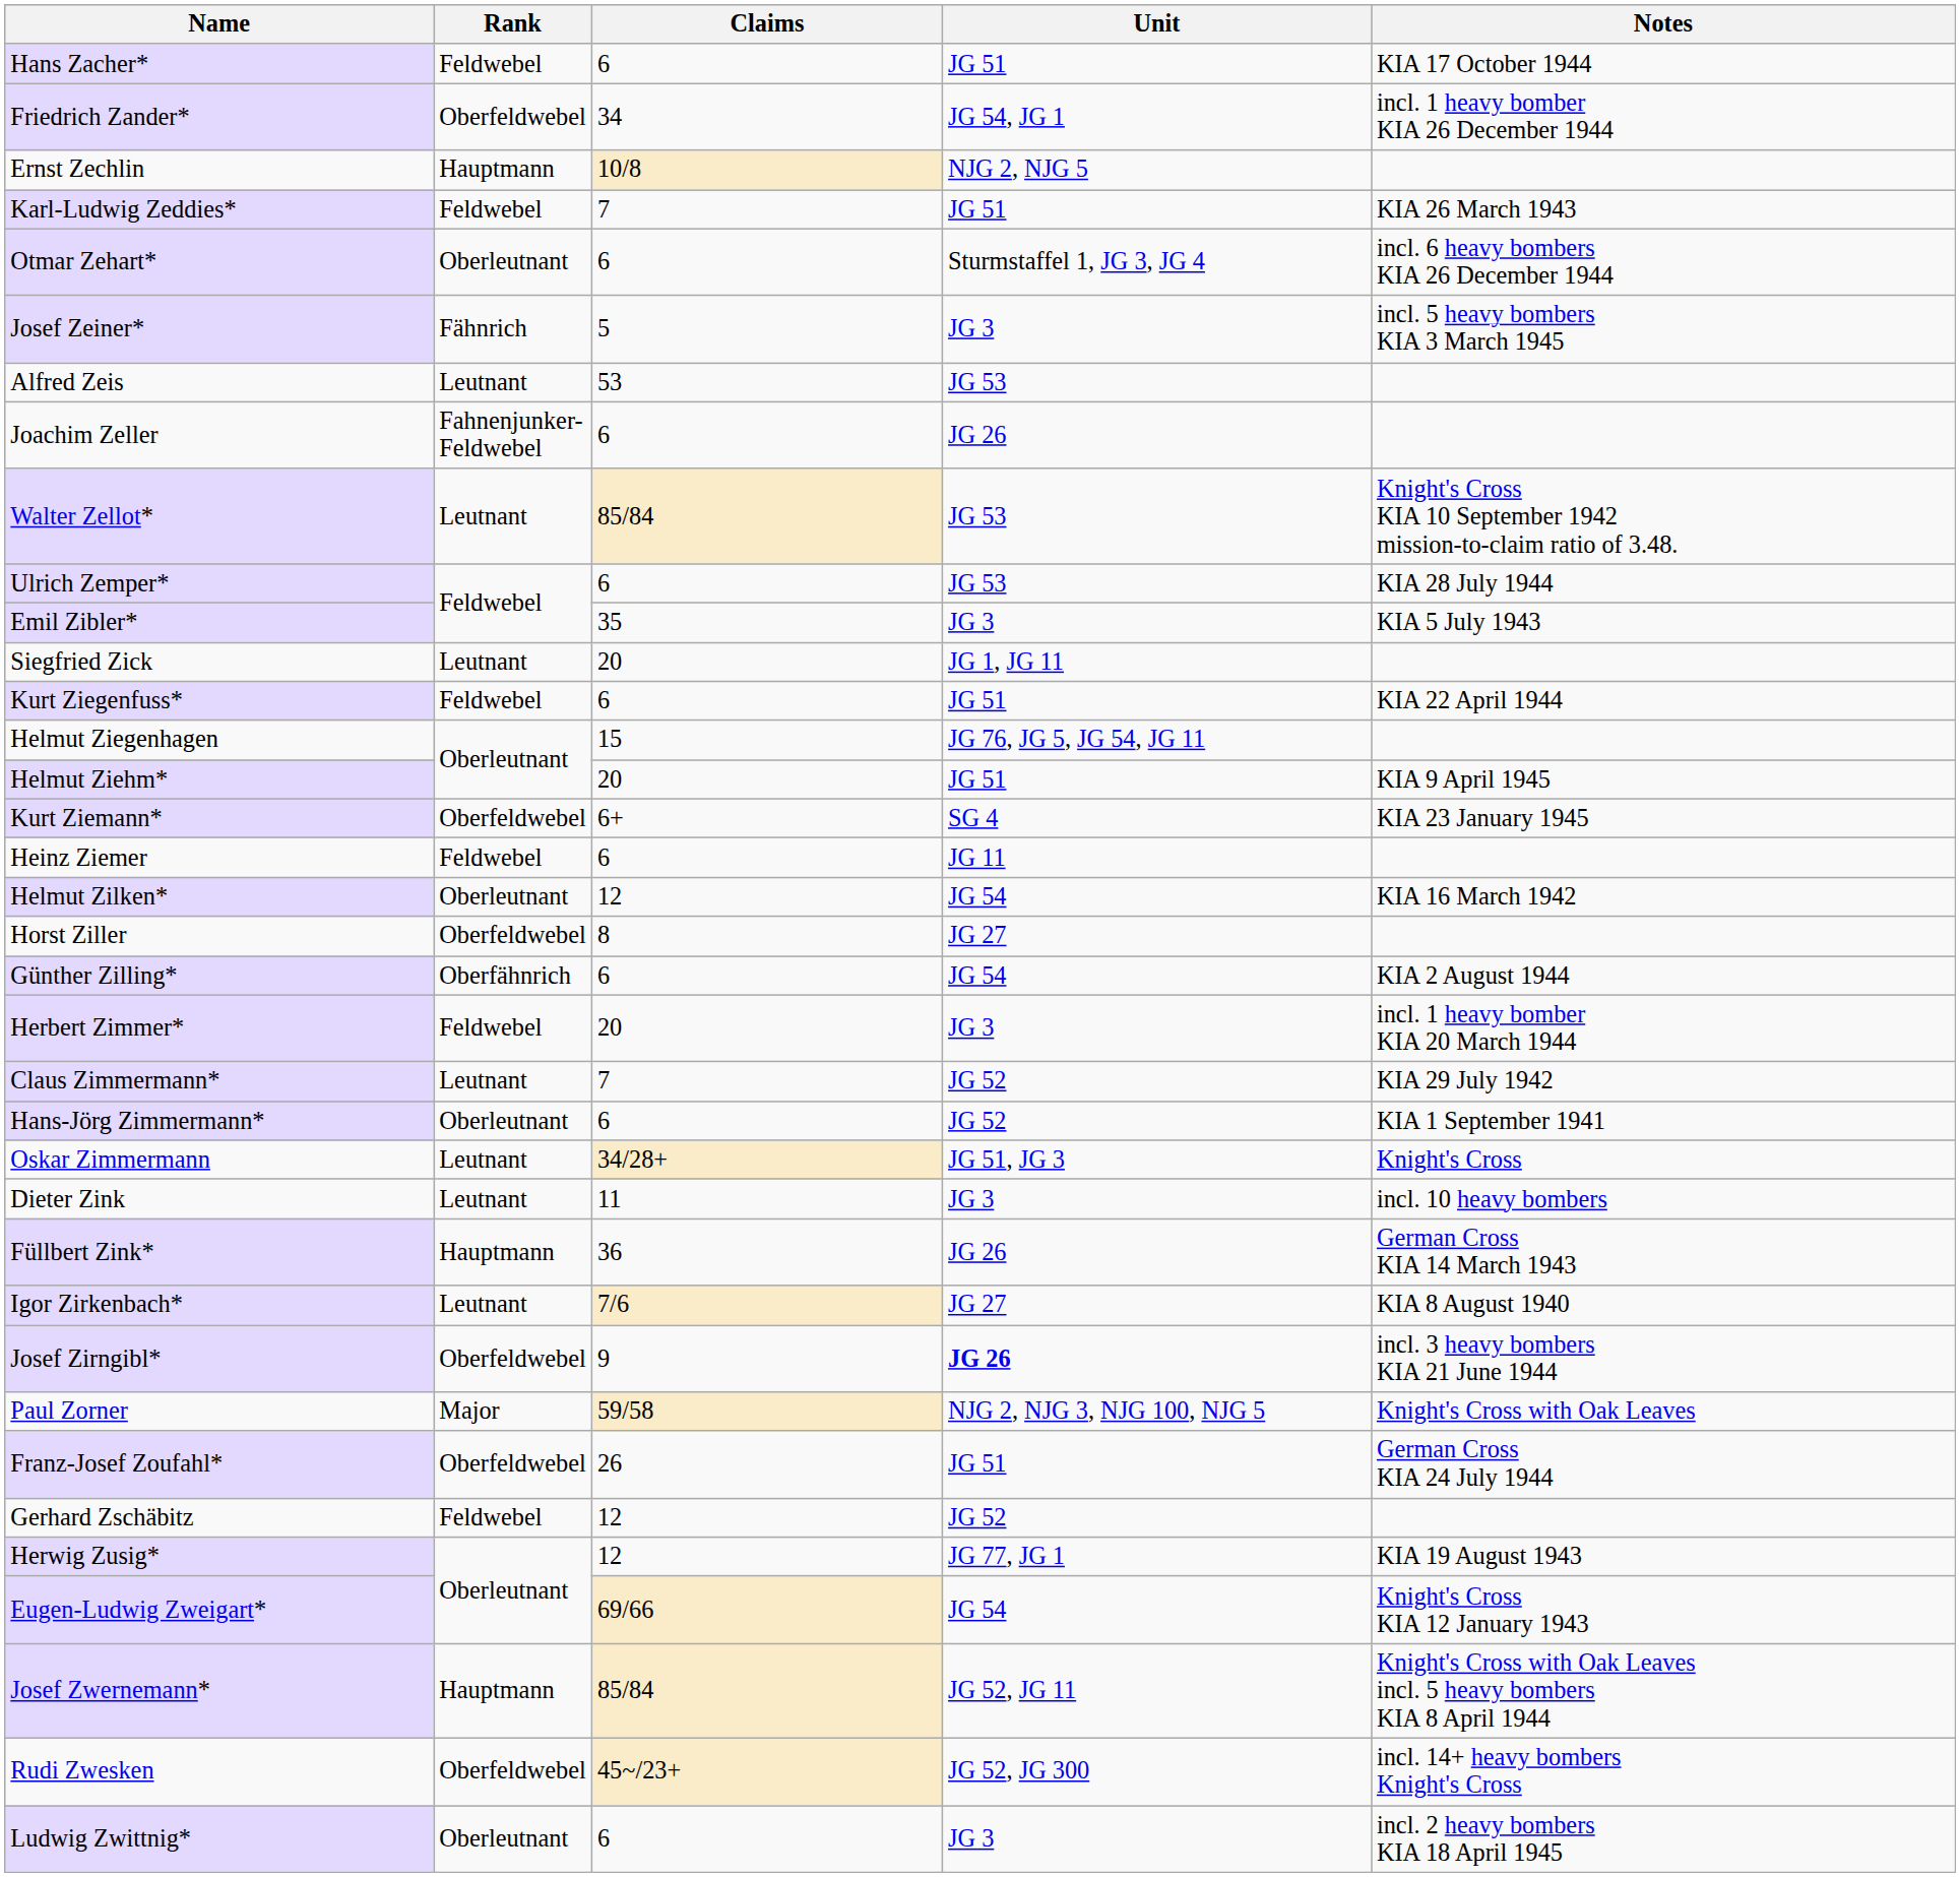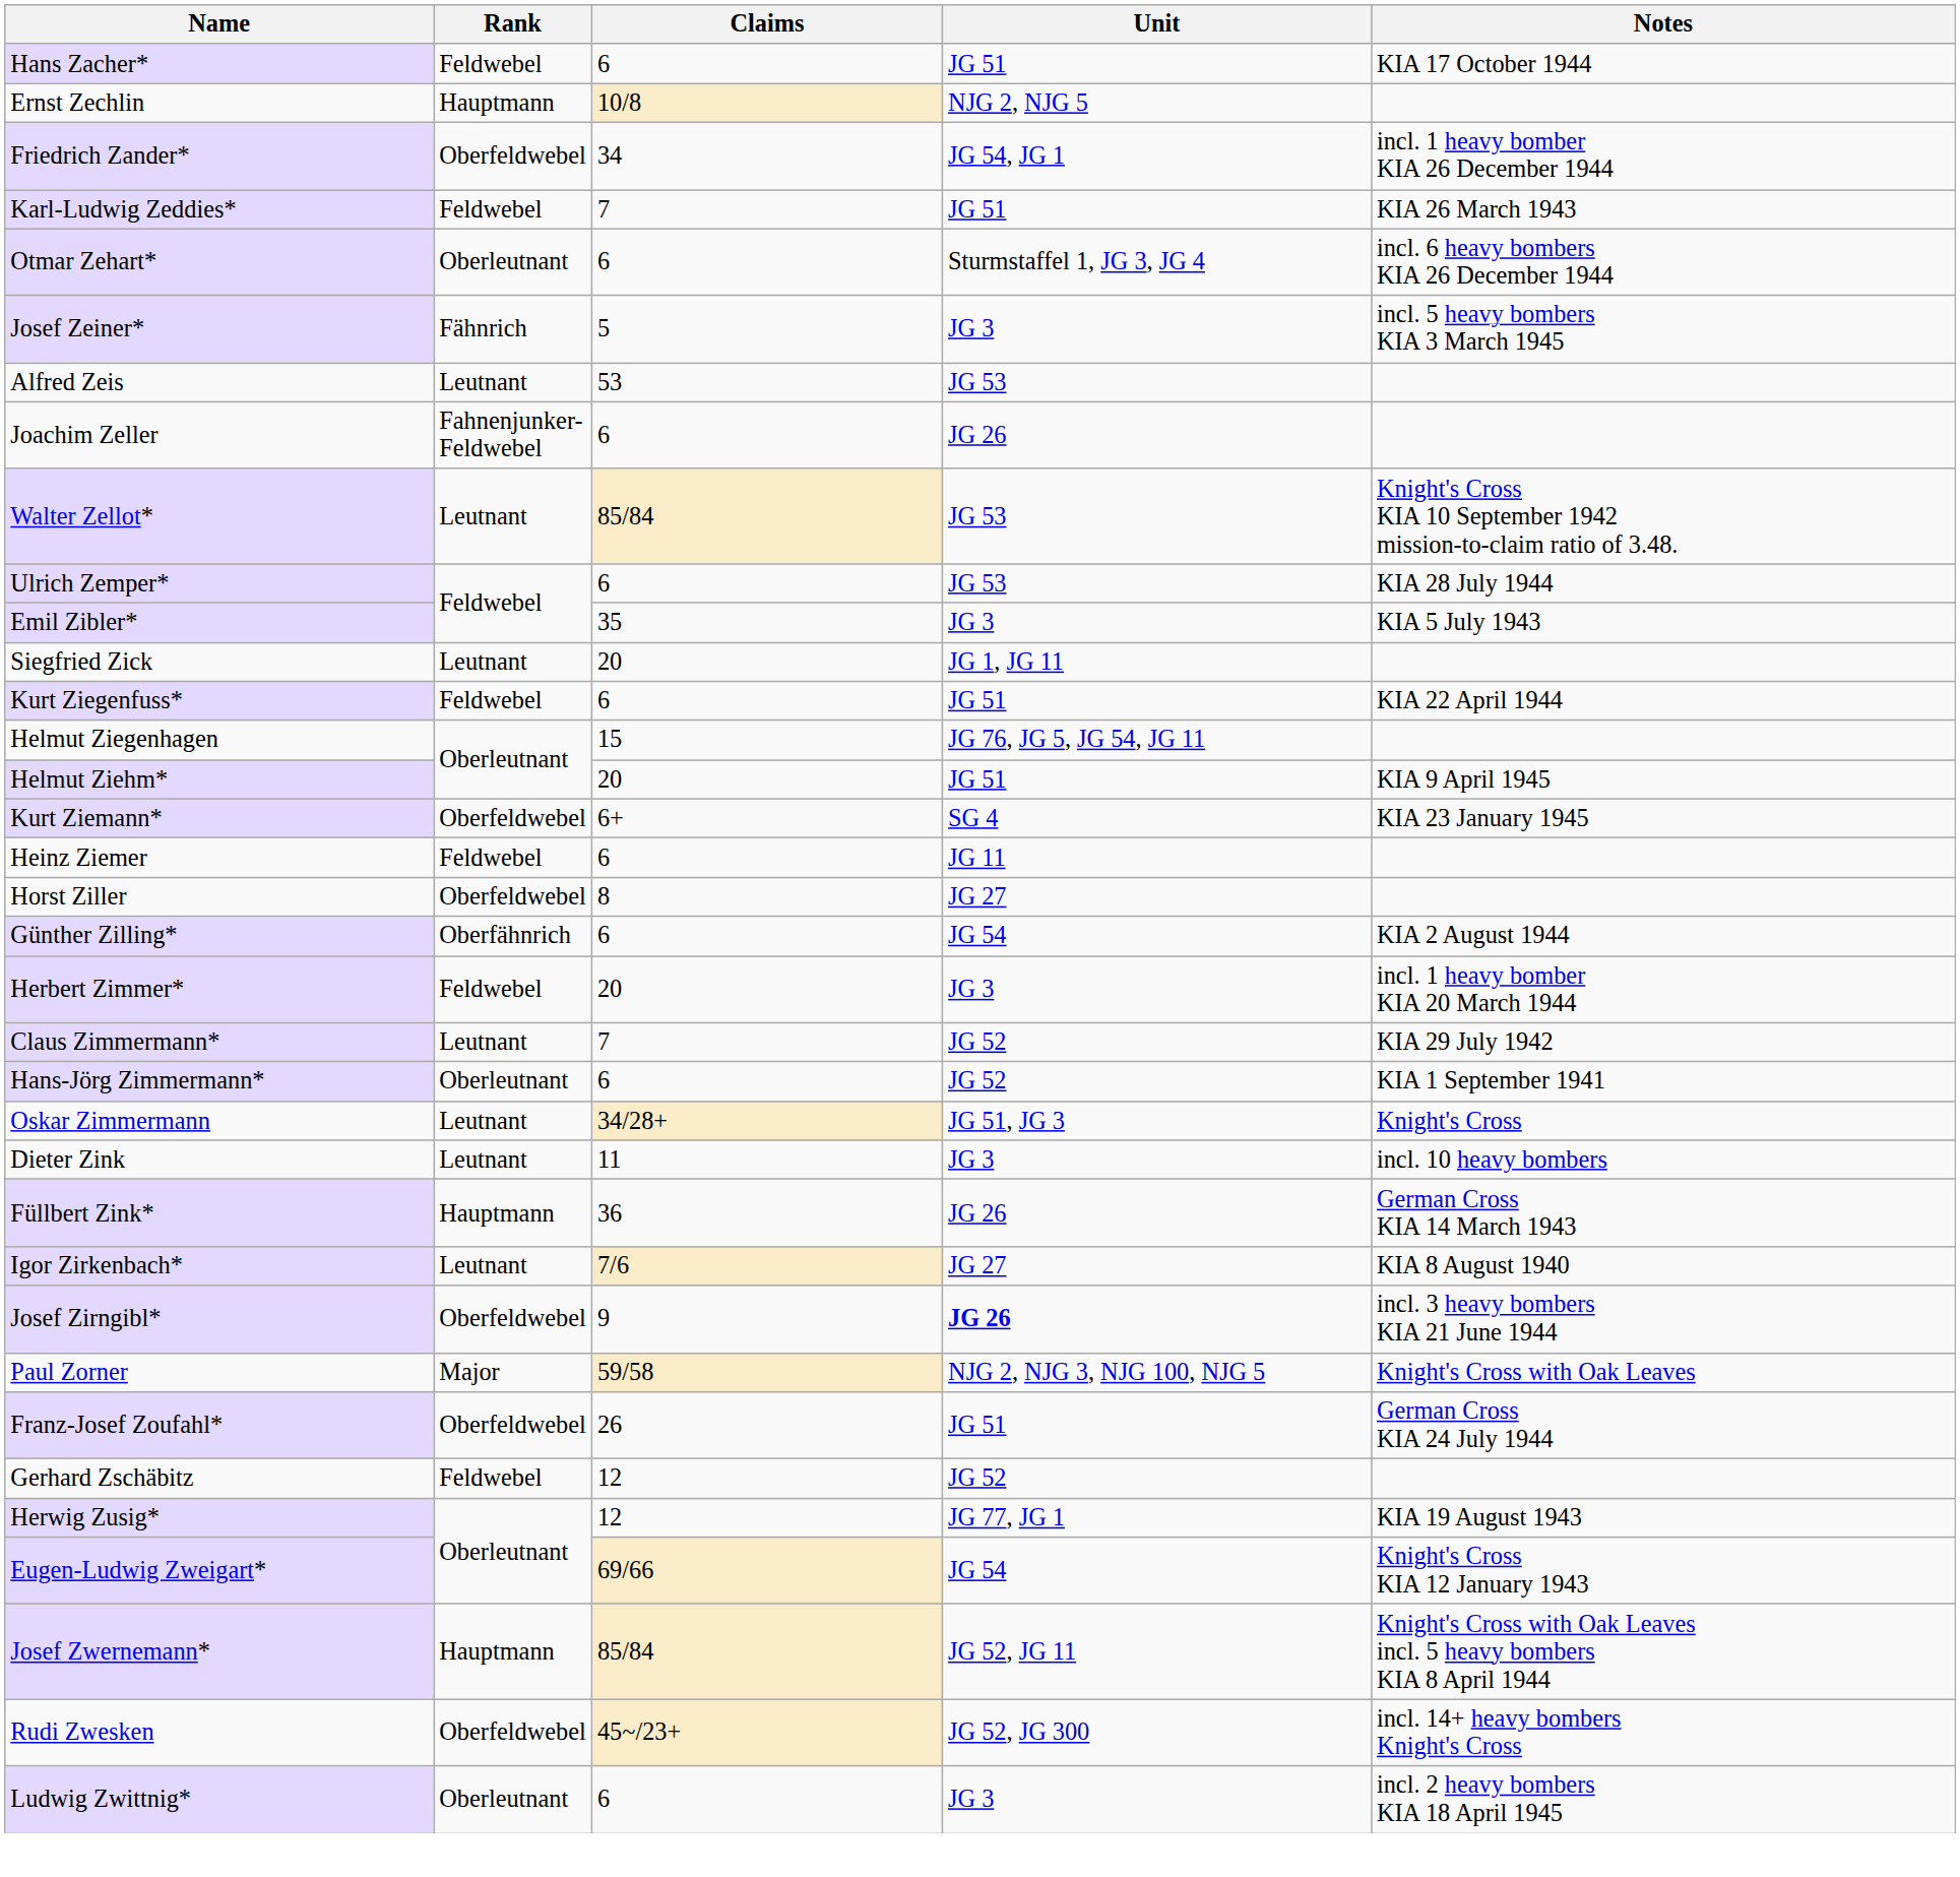rows swapped: Friedrich Zander* <-> Ernst Zechlin
- row: Helmut Zilken* | Oberleutnant | 12 | JG 54 | KIA 16 March 1942
